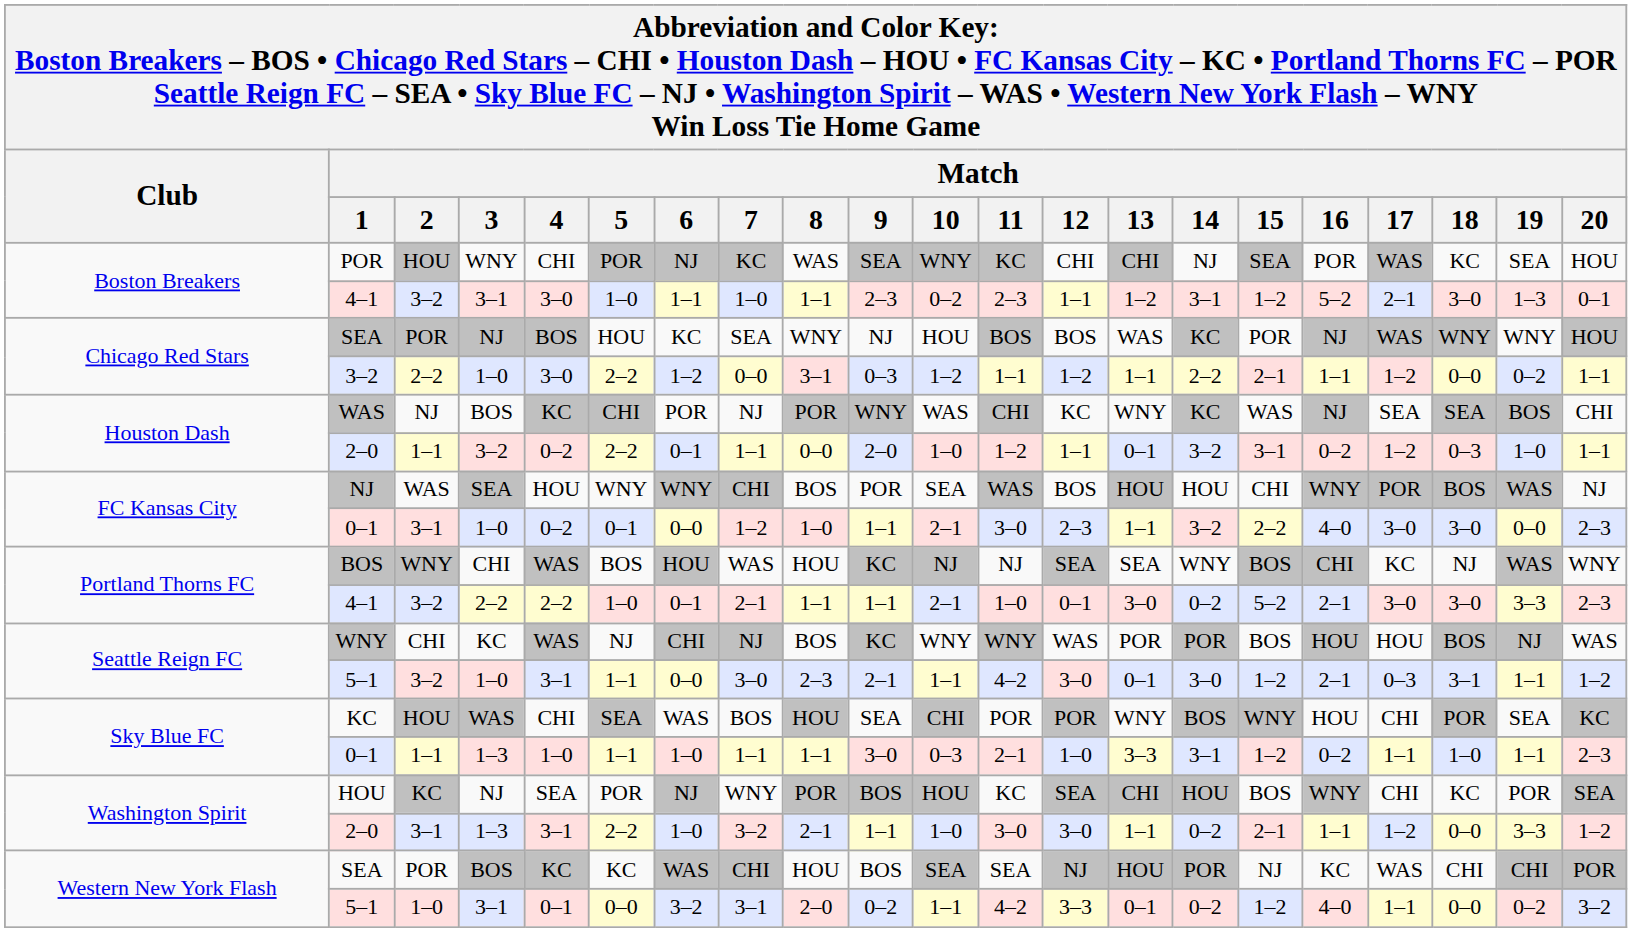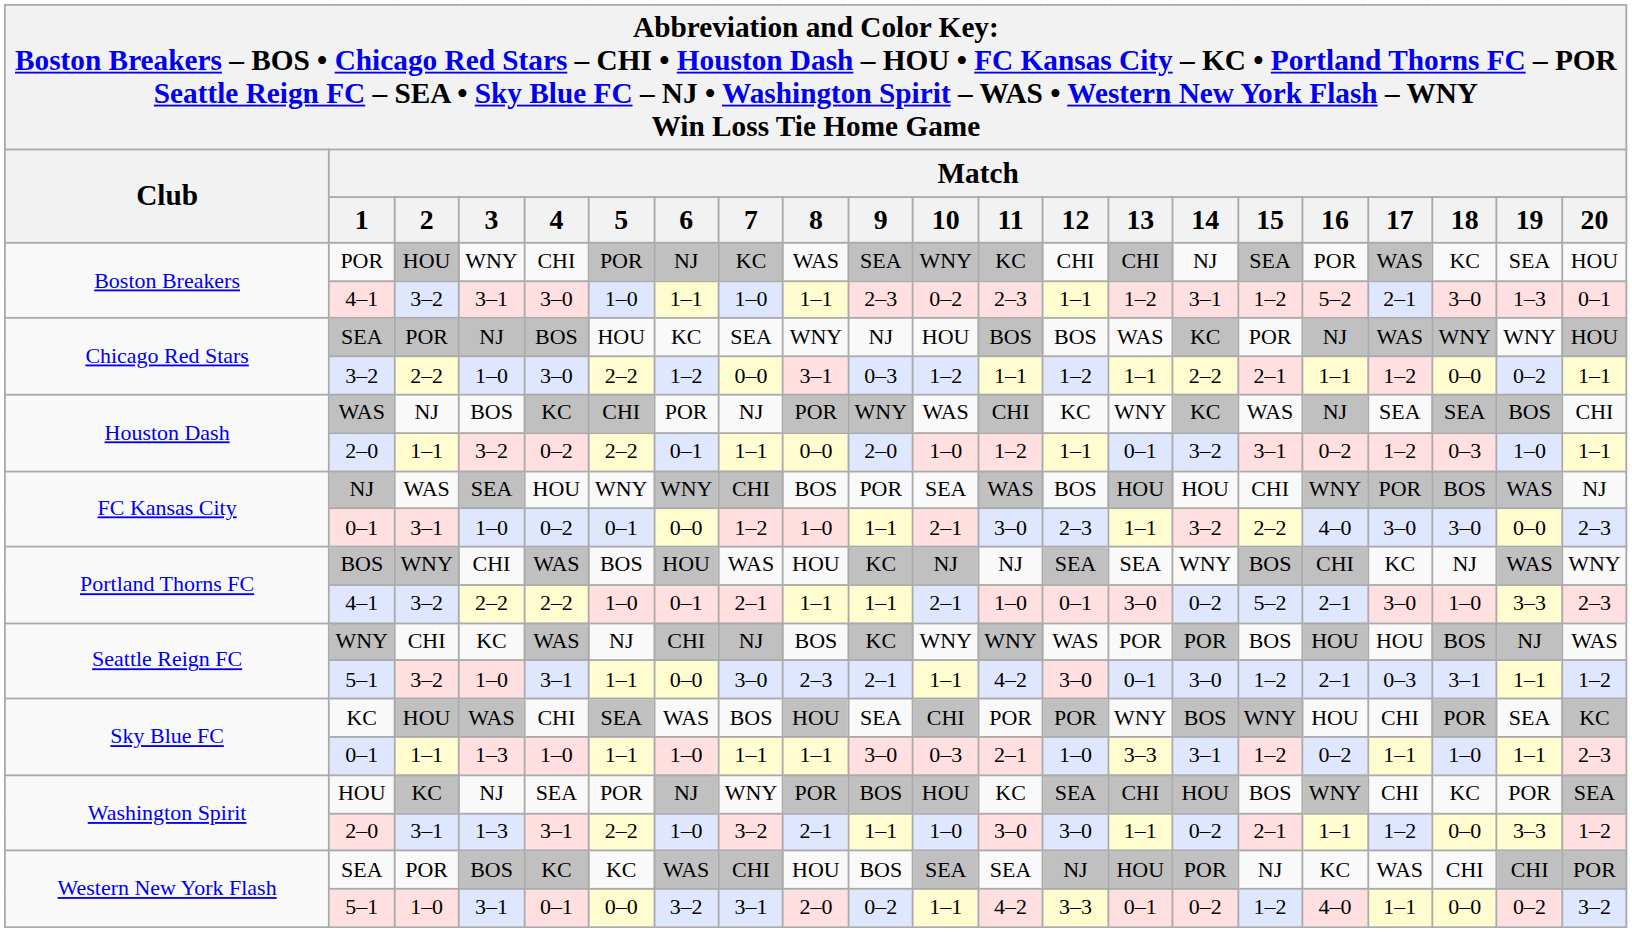4–1 / 2–2 | Match / 18: 3–0 -> 1–0
